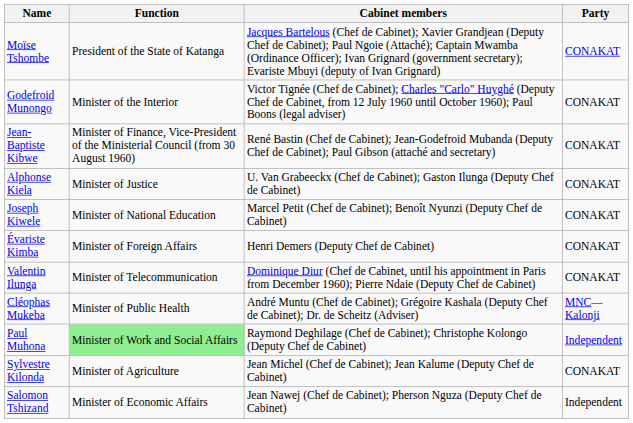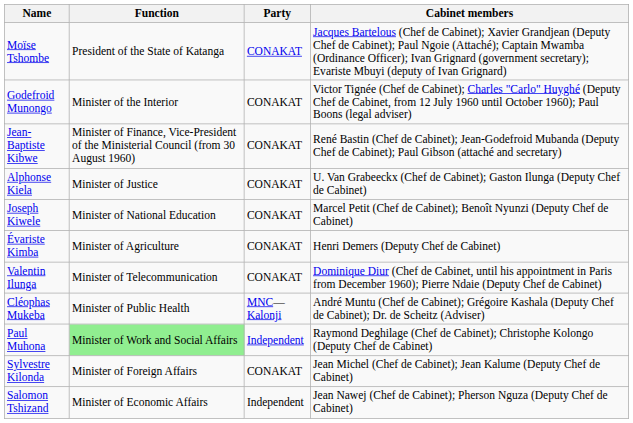columns swapped: Party <-> Cabinet members
Évariste Kimba | Function: Minister of Foreign Affairs -> Minister of Agriculture
Sylvestre Kilonda | Function: Minister of Agriculture -> Minister of Foreign Affairs
